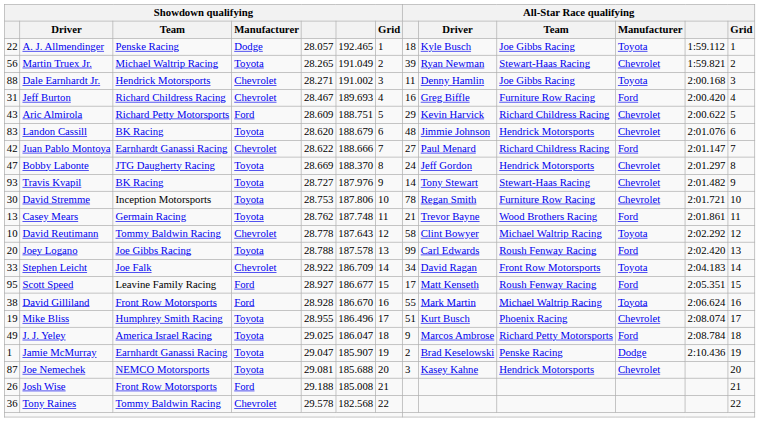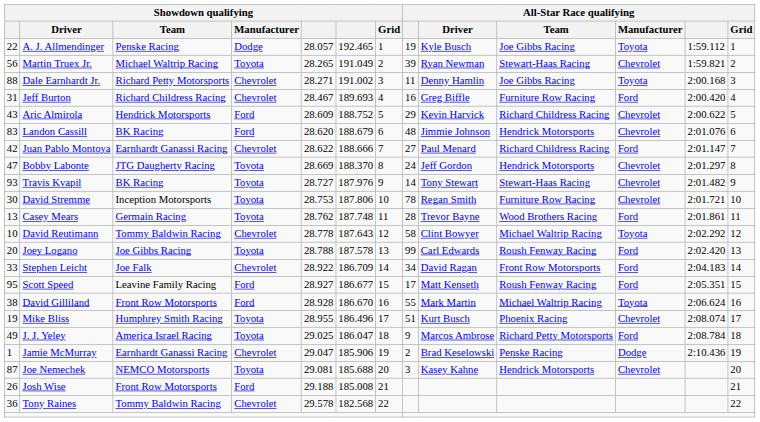A. J. Allmendinger | column 8: 18 -> 19
Dale Earnhardt Jr. | Showdown qualifying / Team: Hendrick Motorsports -> Richard Petty Motorsports
Aric Almirola | Showdown qualifying / Team: Richard Petty Motorsports -> Hendrick Motorsports
Aric Almirola | column 6: 188.751 -> 188.752
Landon Cassill | Showdown qualifying / Manufacturer: Toyota -> Ford
Casey Mears | column 8: 21 -> 28
Stephen Leicht | All-Star Race qualifying / Manufacturer: Toyota -> Ford
Jamie McMurray | Showdown qualifying / Manufacturer: Toyota -> Chevrolet
Jamie McMurray | column 6: 185.907 -> 185.906
